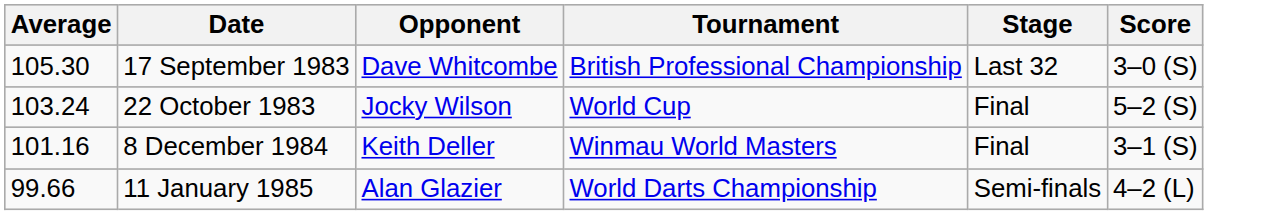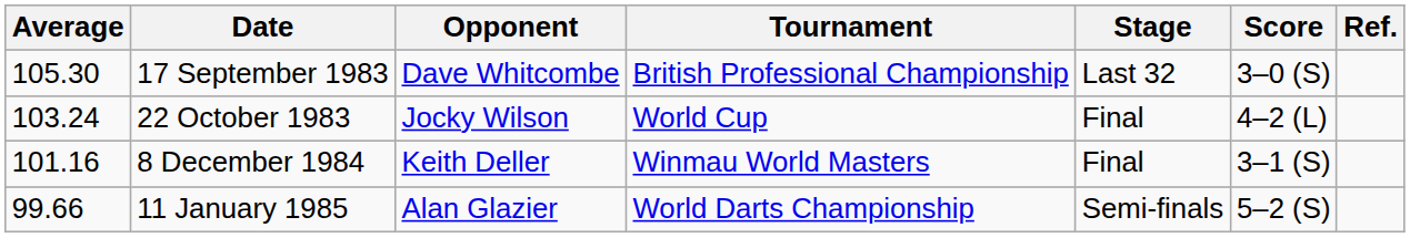+ column: Ref.
22 October 1983 | Score: 5–2 (S) -> 4–2 (L)
11 January 1985 | Score: 4–2 (L) -> 5–2 (S)
